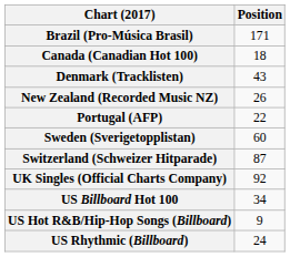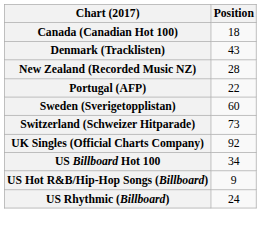- row: Brazil (Pro-Música Brasil) | 171
New Zealand (Recorded Music NZ) | Position: 26 -> 28
Switzerland (Schweizer Hitparade) | Position: 87 -> 73
